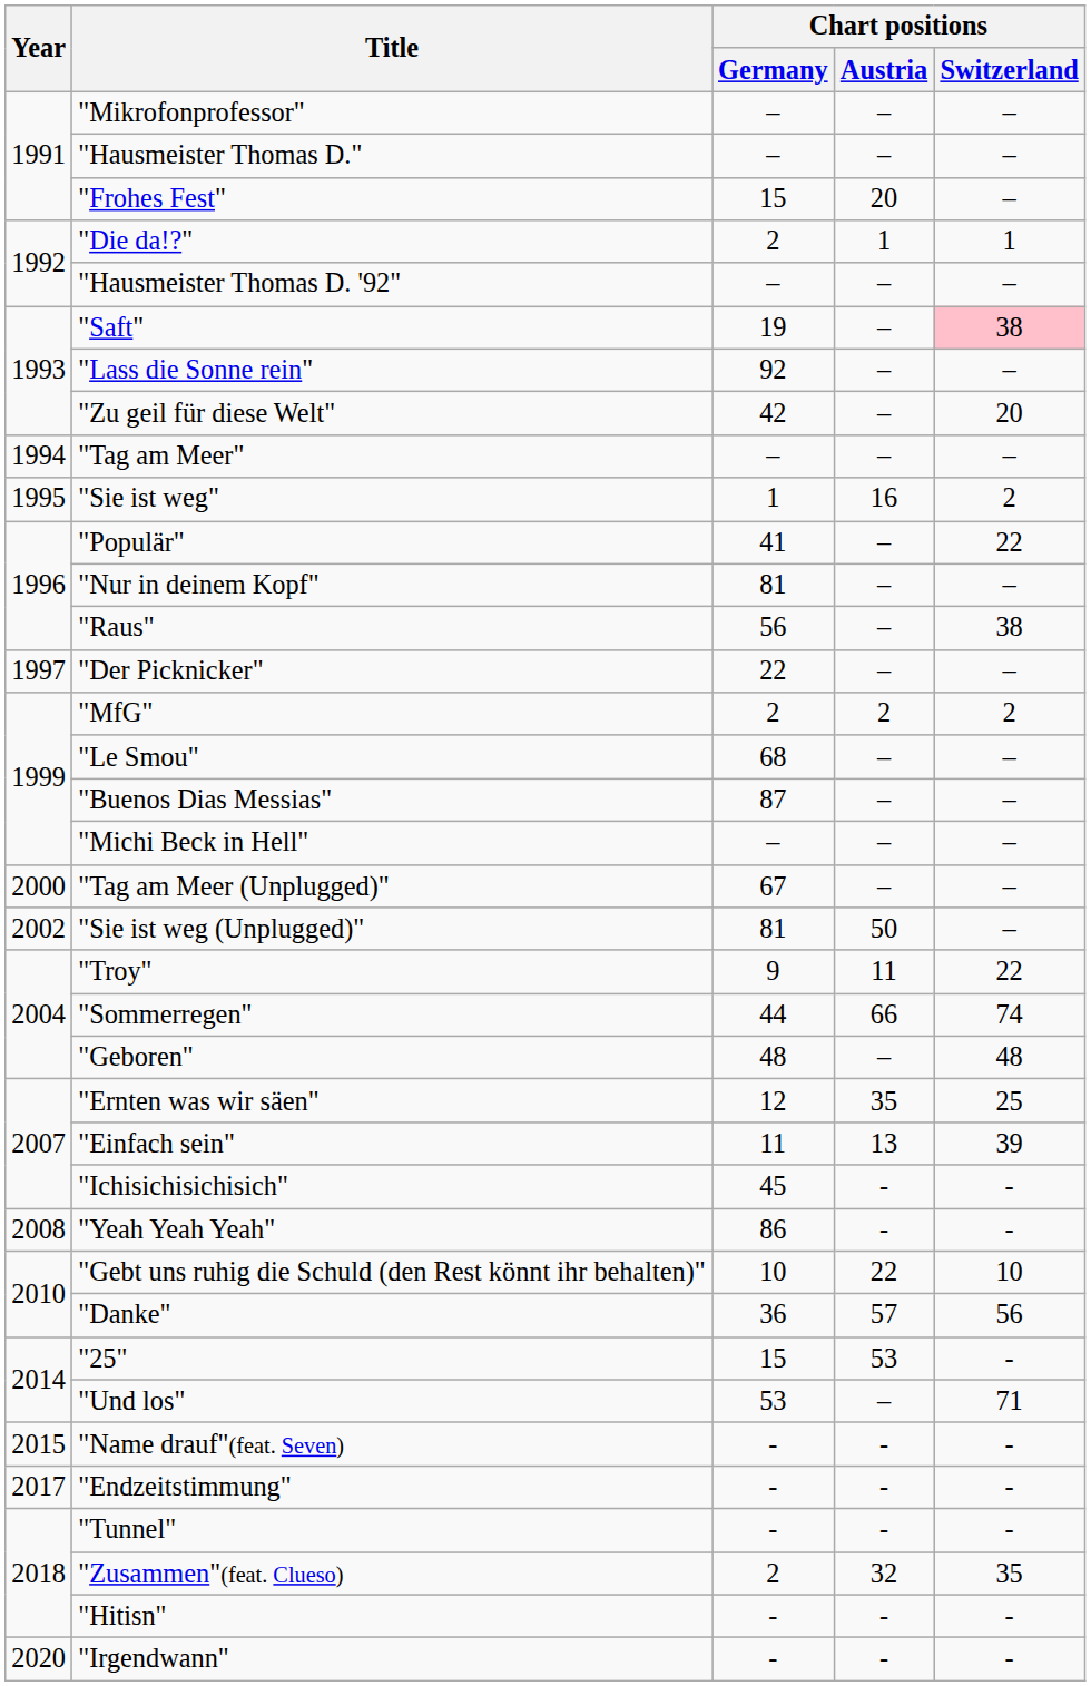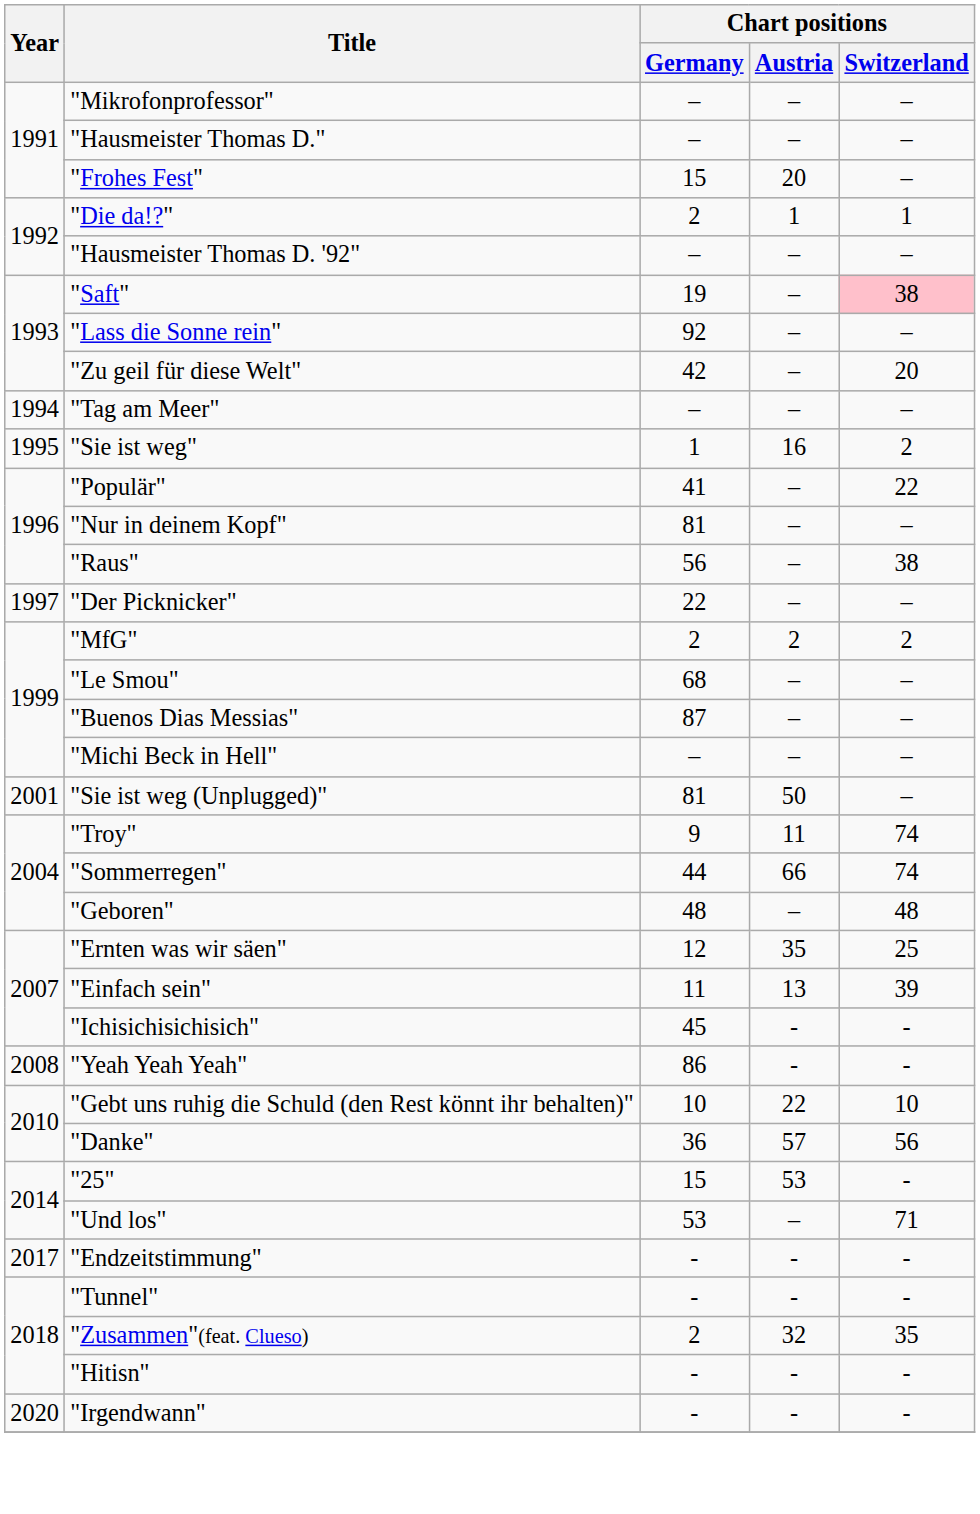- row: 2000 | "Tag am Meer (Unplugged)" | 67 | – | –
"Sie ist weg (Unplugged)" | Year: 2002 -> 2001
"Troy" | Chart positions / Switzerland: 22 -> 74
- row: 2015 | "Name drauf"(feat. Seven) | - | - | -
